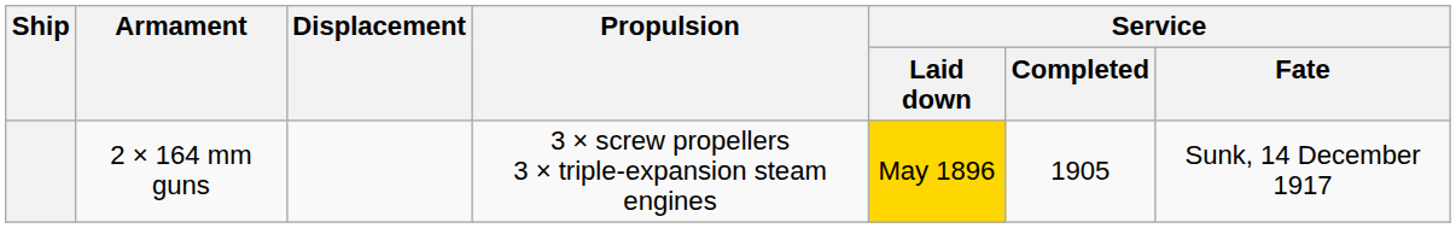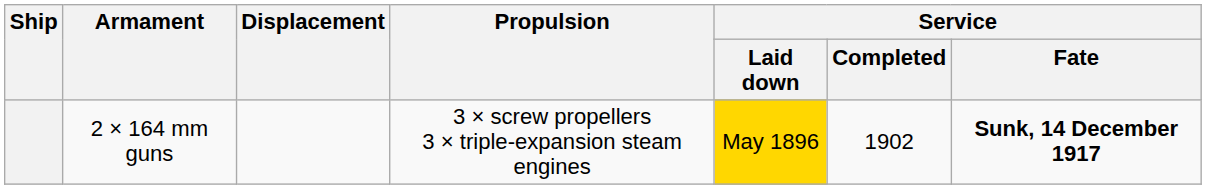2 × 164 mm guns | Service / Completed: 1905 -> 1902
2 × 164 mm guns | Service / Fate: normal -> bold
